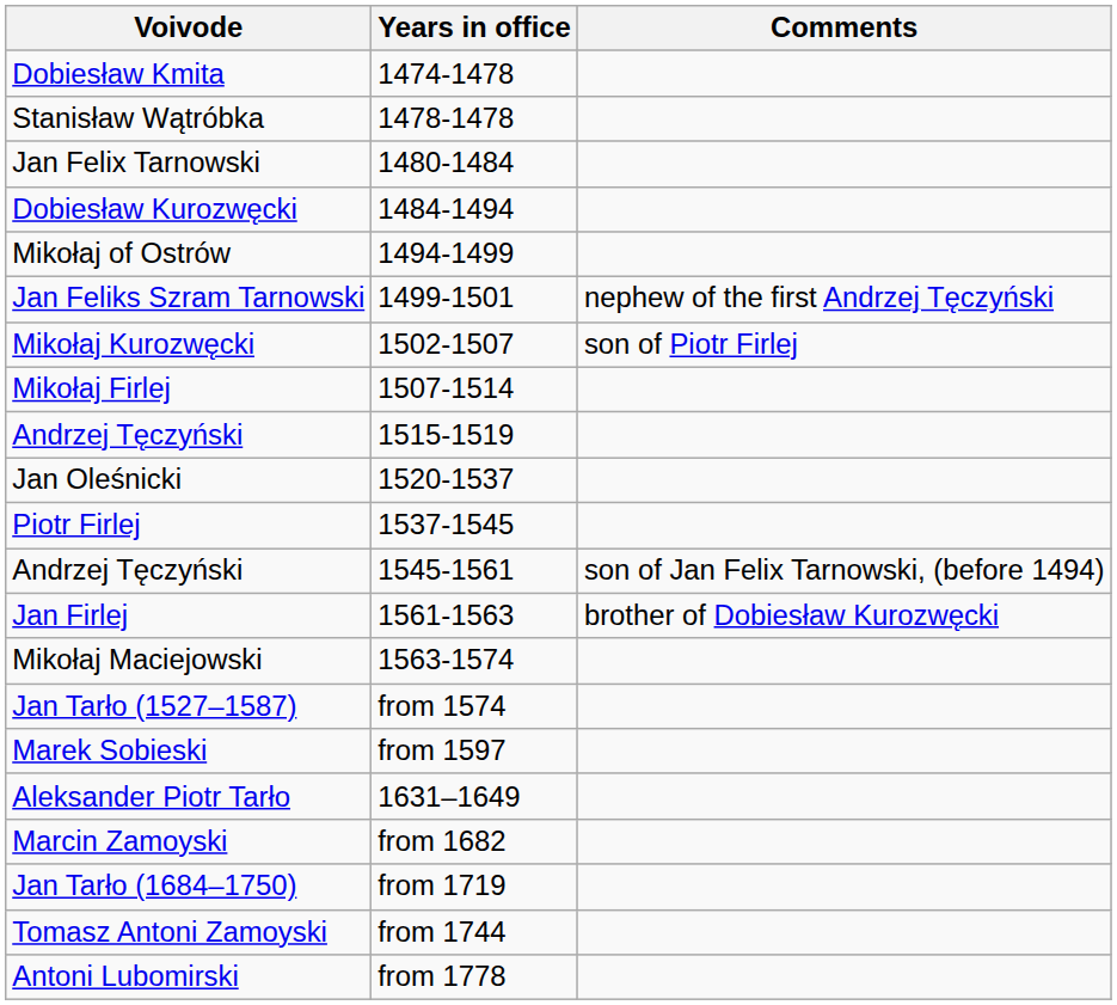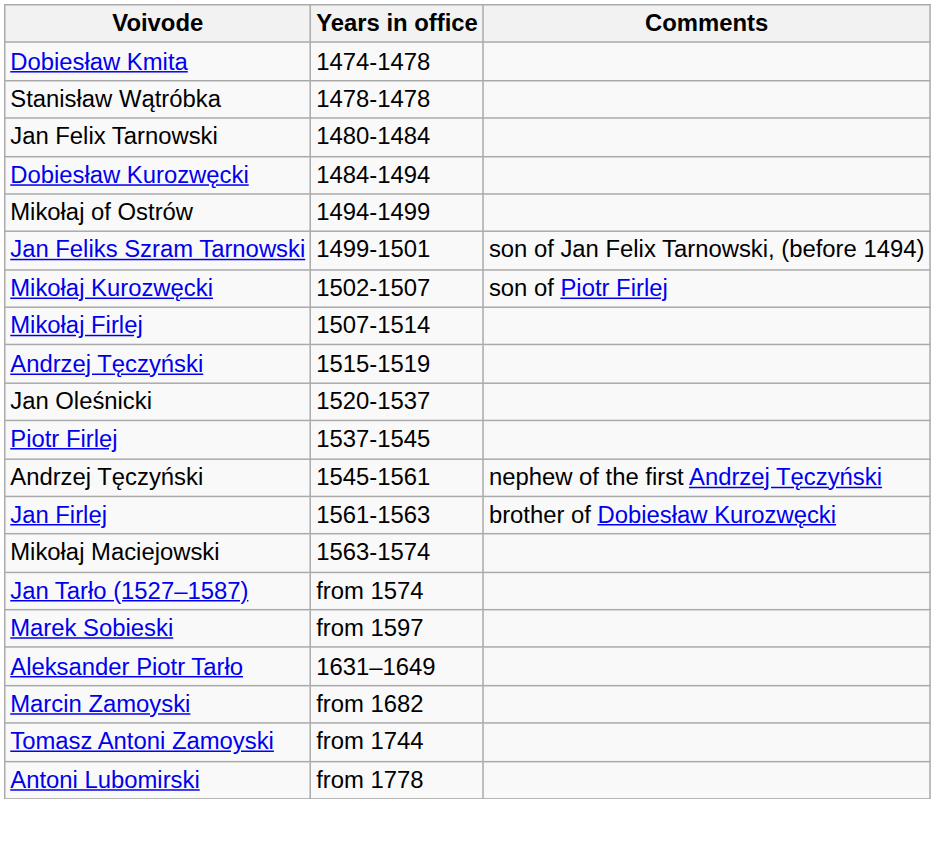Jan Feliks Szram Tarnowski | Comments: nephew of the first Andrzej Tęczyński -> son of Jan Felix Tarnowski, (before 1494)
Andrzej Tęczyński / 1545-1561 | Comments: son of Jan Felix Tarnowski, (before 1494) -> nephew of the first Andrzej Tęczyński
- row: Jan Tarło (1684–1750) | from 1719
